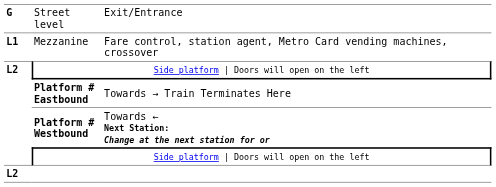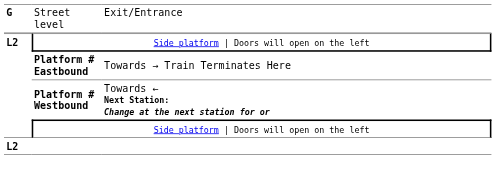- row: L1 | Mezzanine | Fare control, station agent, Metro Card vending machines, crossover
